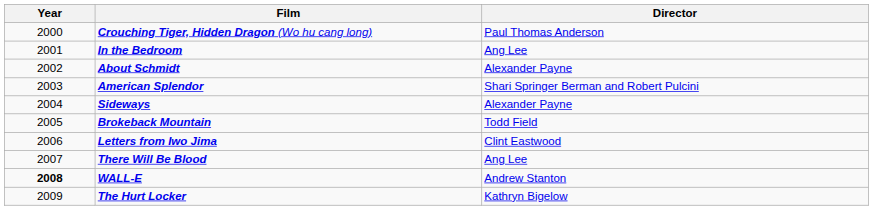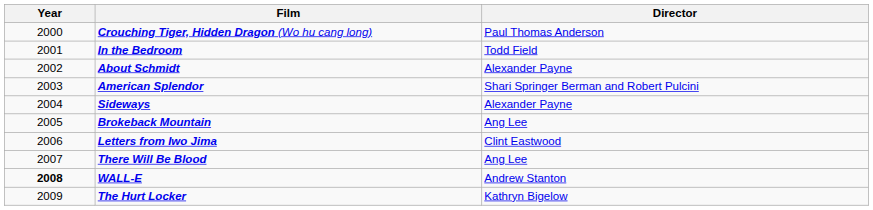In the Bedroom | Director: Ang Lee -> Todd Field
Brokeback Mountain | Director: Todd Field -> Ang Lee
